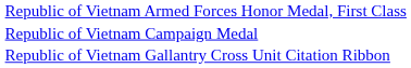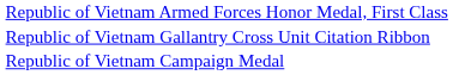rows swapped: Republic of Vietnam Gallantry Cross Unit Citation Ribbon <-> Republic of Vietnam Campaign Medal
